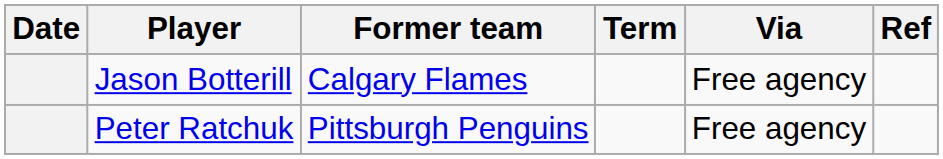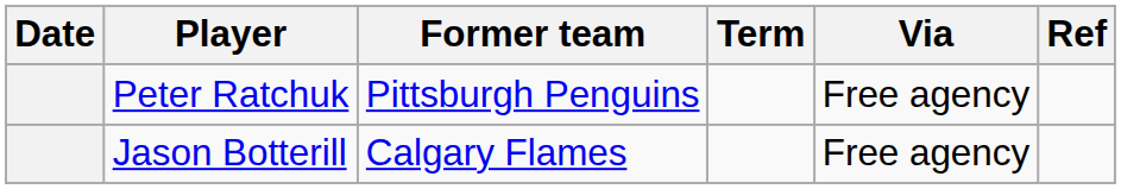rows swapped: Peter Ratchuk <-> Jason Botterill
